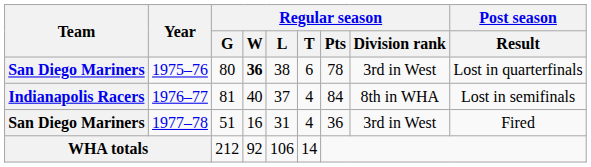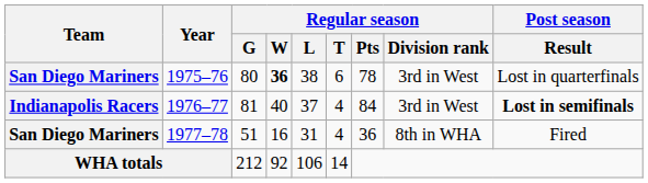1976–77 | Regular season / Division rank: 8th in WHA -> 3rd in West
1976–77 | Post season / Result: normal -> bold
1977–78 | Regular season / Division rank: 3rd in West -> 8th in WHA
